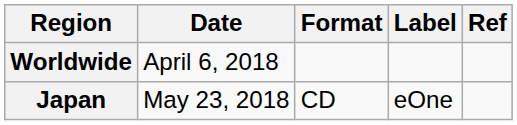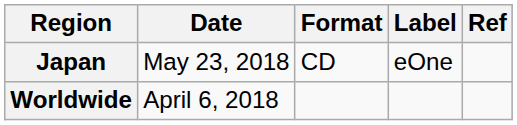rows swapped: Worldwide <-> Japan
